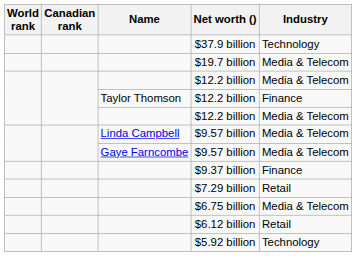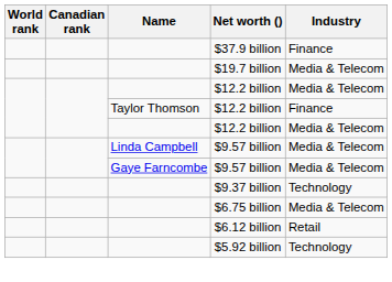$37.9 billion | Industry: Technology -> Finance
$9.37 billion | Industry: Finance -> Technology
- row: $7.29 billion | Retail
